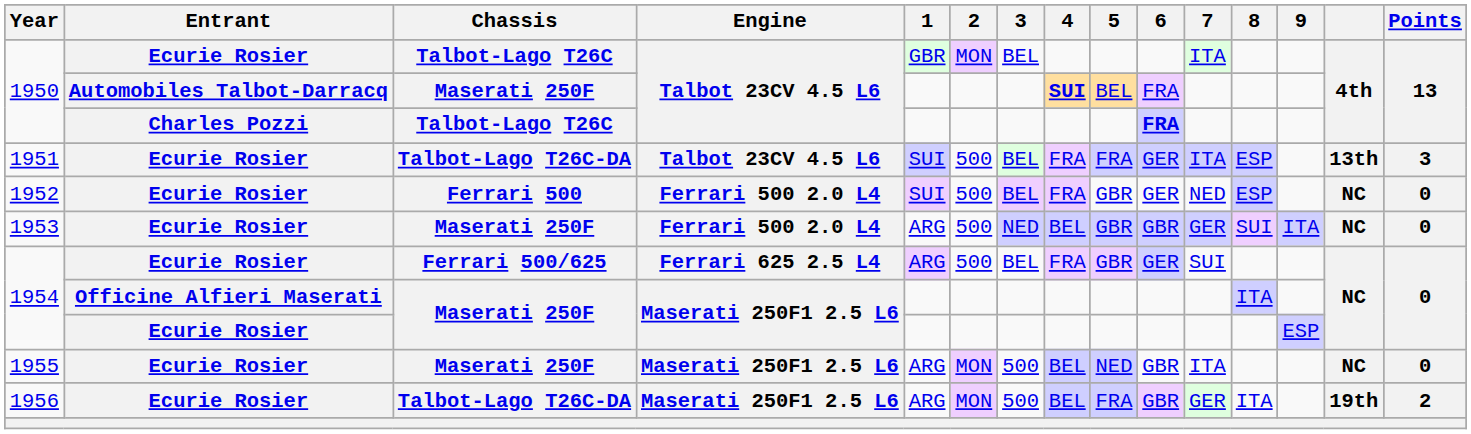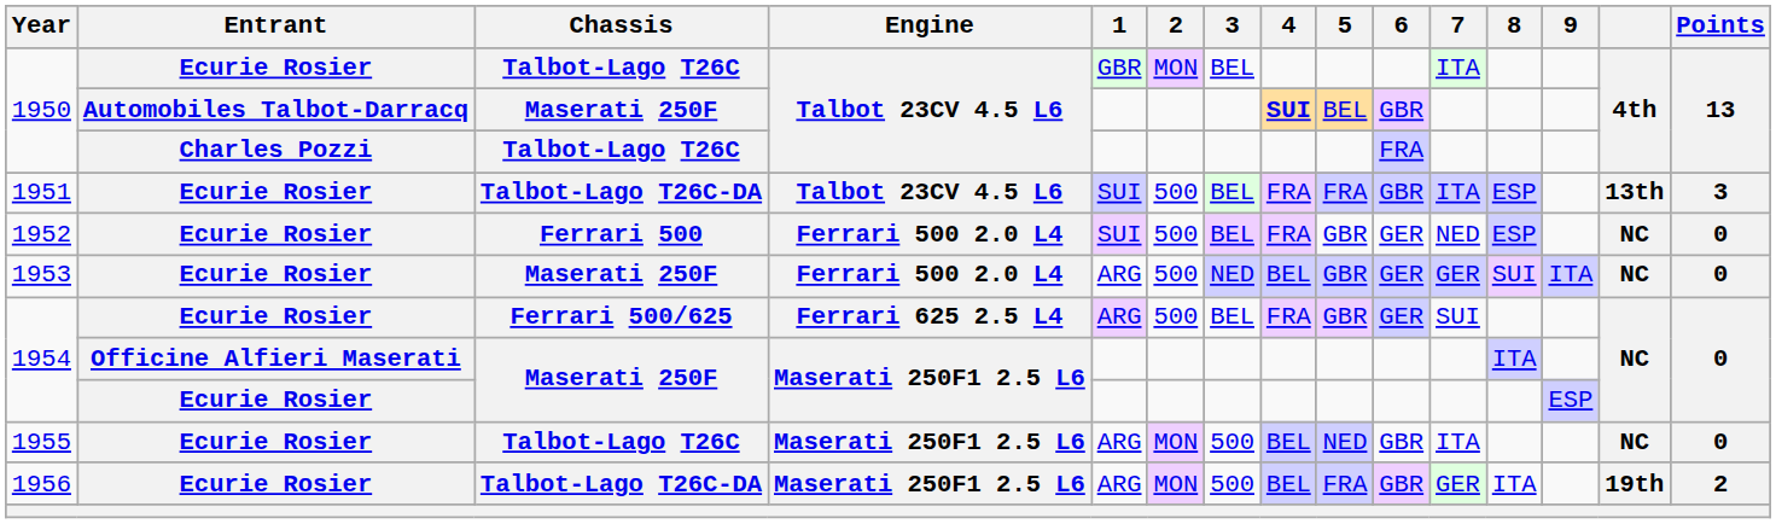1950 / Automobiles Talbot-Darracq | 6: FRA -> GBR
1950 / Charles Pozzi | 6: bold -> normal
1951 | 6: GER -> GBR
1953 | 6: GBR -> GER
1955 | Chassis: Maserati 250F -> Talbot-Lago T26C
